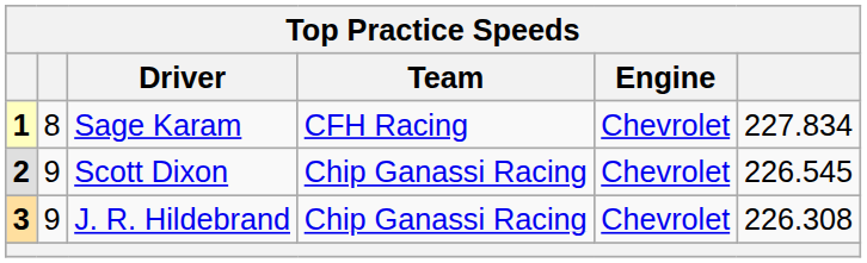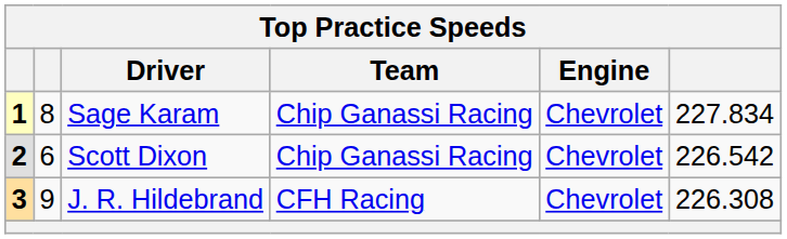Sage Karam | Team: CFH Racing -> Chip Ganassi Racing
Scott Dixon | column 2: 9 -> 6
Scott Dixon | column 6: 226.545 -> 226.542
J. R. Hildebrand | Team: Chip Ganassi Racing -> CFH Racing
